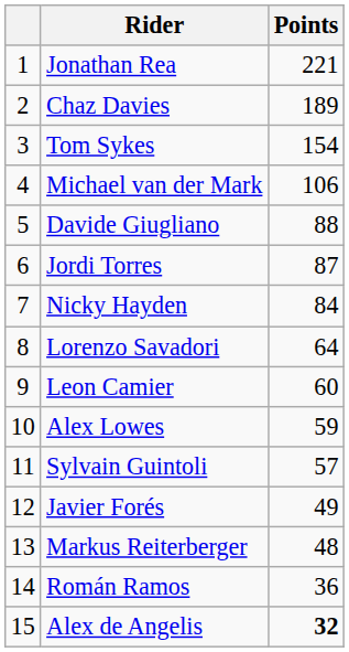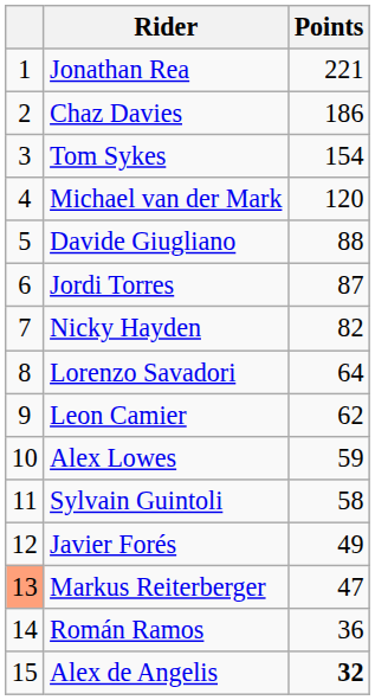Chaz Davies | Points: 189 -> 186
Michael van der Mark | Points: 106 -> 120
Nicky Hayden | Points: 84 -> 82
Leon Camier | Points: 60 -> 62
Sylvain Guintoli | Points: 57 -> 58
Markus Reiterberger | column 1: no background -> lightsalmon background
Markus Reiterberger | Points: 48 -> 47
